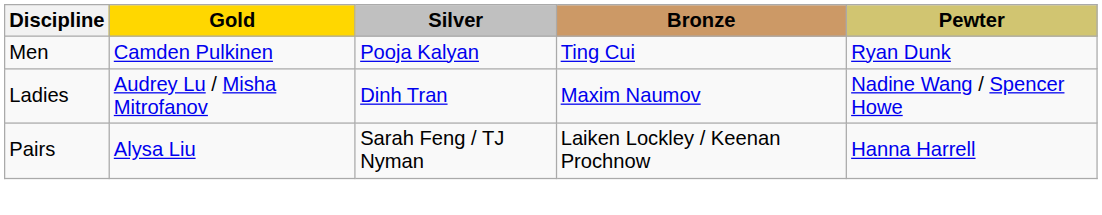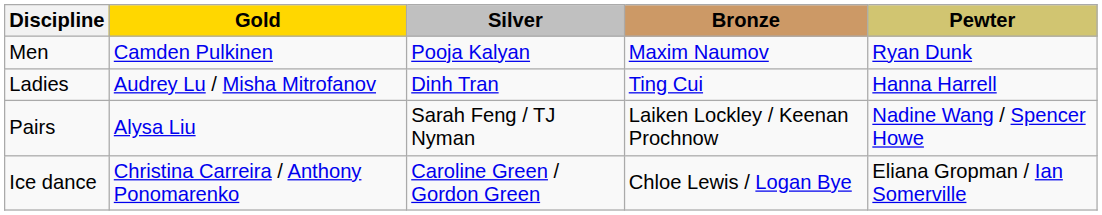Men | Bronze: Ting Cui -> Maxim Naumov
Ladies | Bronze: Maxim Naumov -> Ting Cui
Ladies | Pewter: Nadine Wang / Spencer Howe -> Hanna Harrell
Pairs | Pewter: Hanna Harrell -> Nadine Wang / Spencer Howe
+ row: Ice dance | Christina Carreira / Anthony Ponomarenko | Caroline Green / Gordon Green | Chloe Lewis / Logan Bye | Eliana Gropman / Ian Somerville
